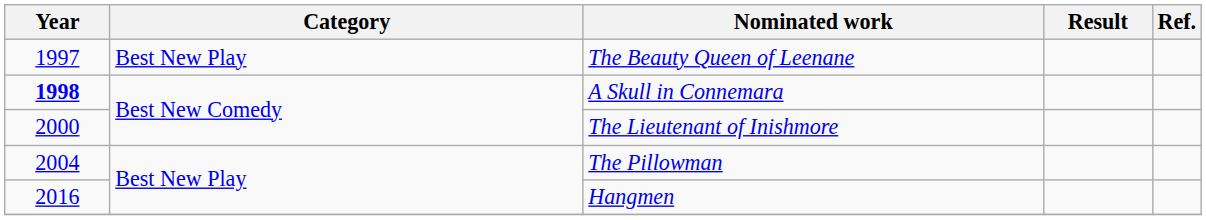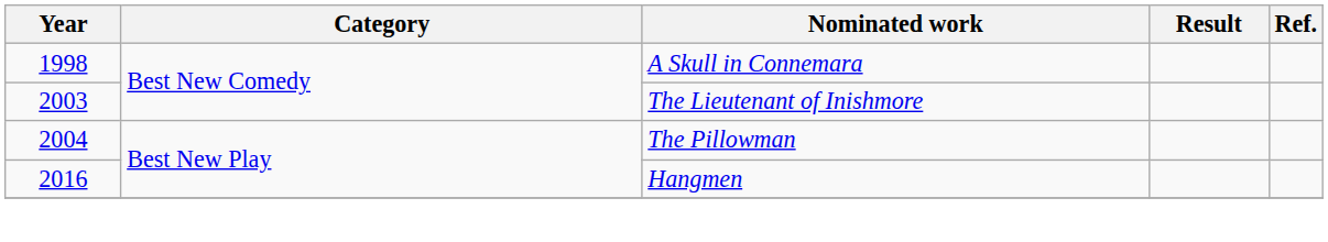- row: 1997 | Best New Play | The Beauty Queen of Leenane
A Skull in Connemara | Year: bold -> normal
The Lieutenant of Inishmore | Year: 2000 -> 2003
